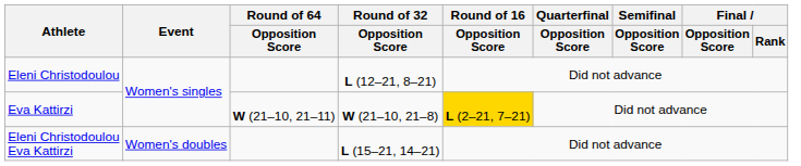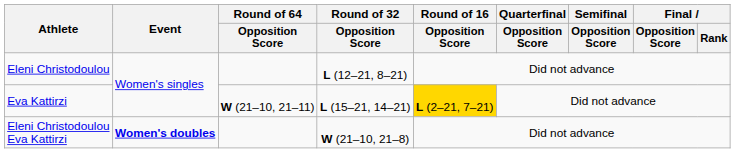Eva Kattirzi | Round of 32 / Opposition Score: W (21–10, 21–8) -> L (15–21, 14–21)
Eleni Christodoulou Eva Kattirzi | Event: normal -> bold
Eleni Christodoulou Eva Kattirzi | Round of 32 / Opposition Score: L (15–21, 14–21) -> W (21–10, 21–8)
